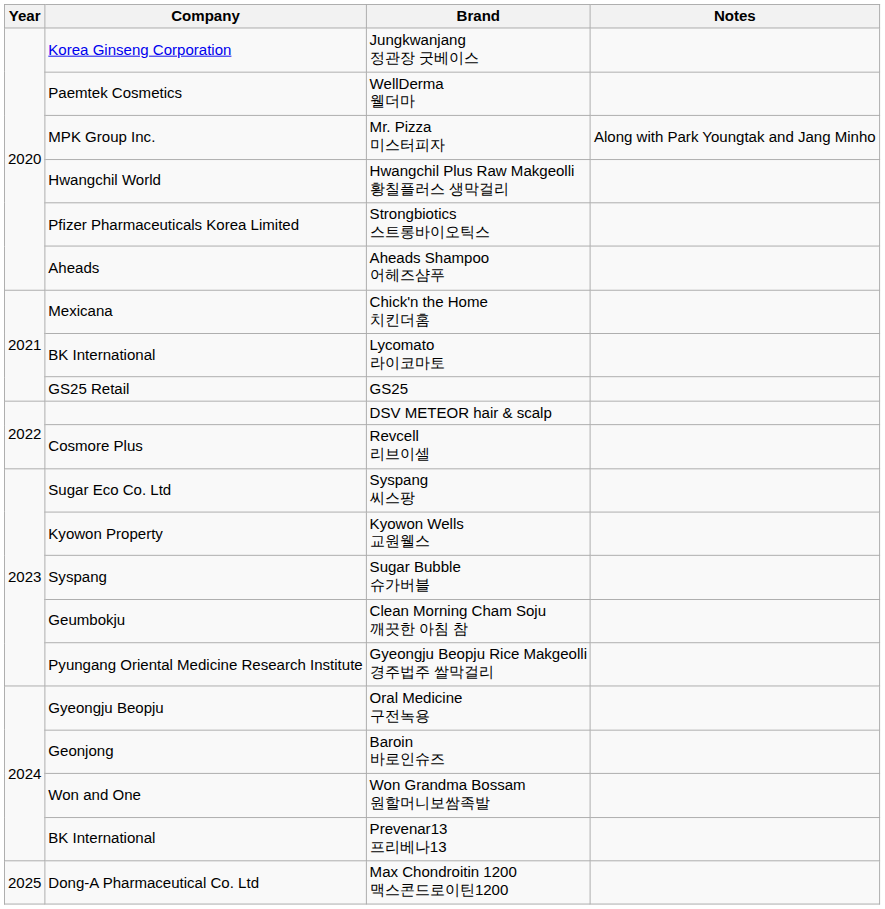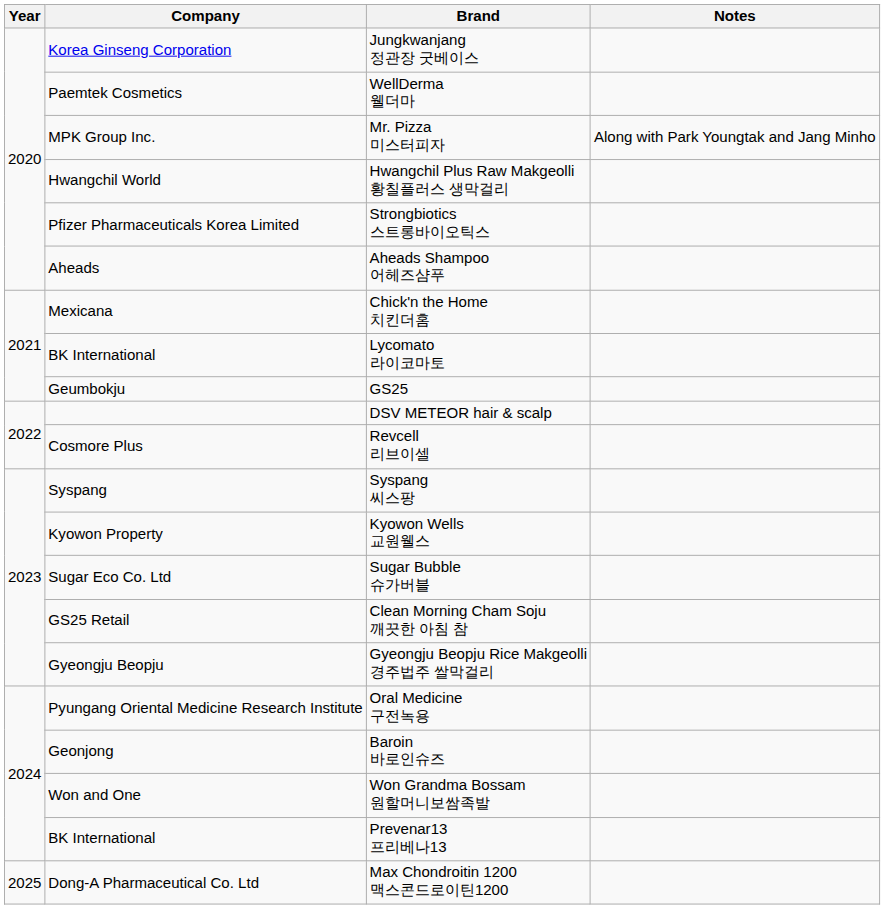GS25 | Company: GS25 Retail -> Geumbokju
Syspang 씨스팡 | Company: Sugar Eco Co. Ltd -> Syspang
Sugar Bubble 슈가버블 | Company: Syspang -> Sugar Eco Co. Ltd
Clean Morning Cham Soju 깨끗한 아침 참 | Company: Geumbokju -> GS25 Retail
Gyeongju Beopju Rice Makgeolli 경주법주 쌀막걸리 | Company: Pyungang Oriental Medicine Research Institute -> Gyeongju Beopju
Oral Medicine 구전녹용 | Company: Gyeongju Beopju -> Pyungang Oriental Medicine Research Institute
